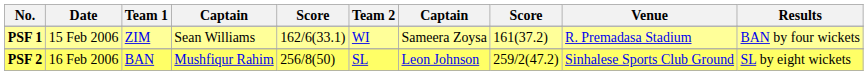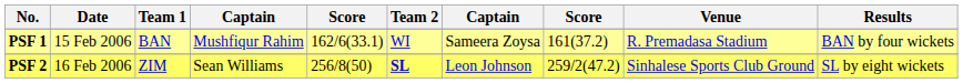PSF 1 | Team 1: ZIM -> BAN
PSF 1 | column 4: Sean Williams -> Mushfiqur Rahim
PSF 2 | Team 1: BAN -> ZIM
PSF 2 | column 4: Mushfiqur Rahim -> Sean Williams
PSF 2 | Team 2: normal -> bold
